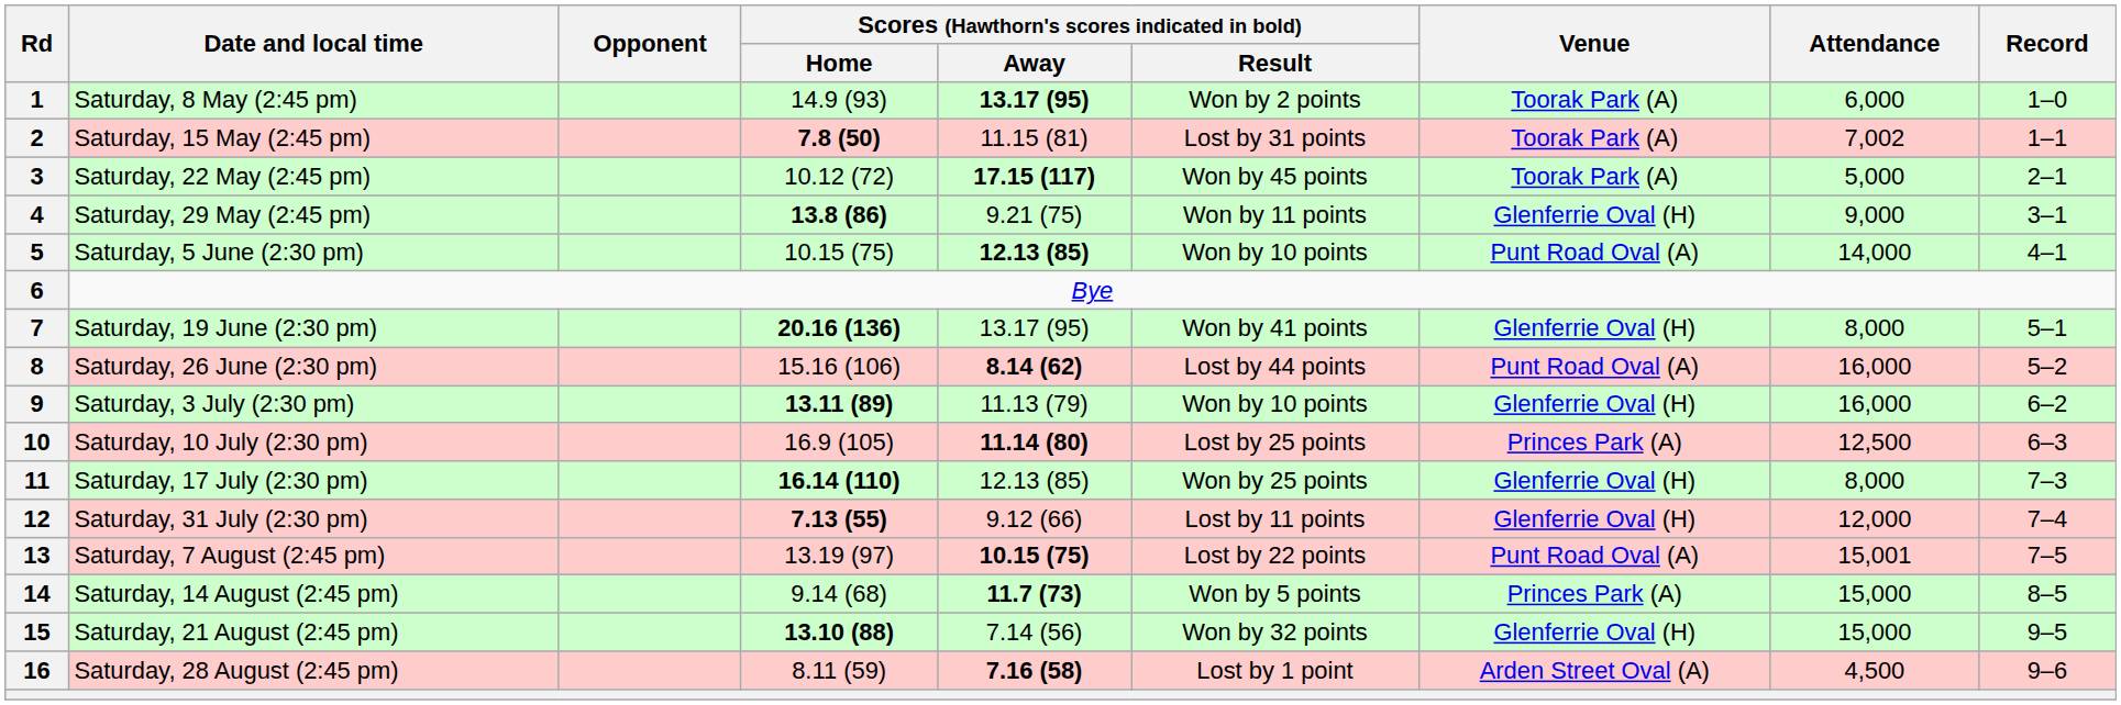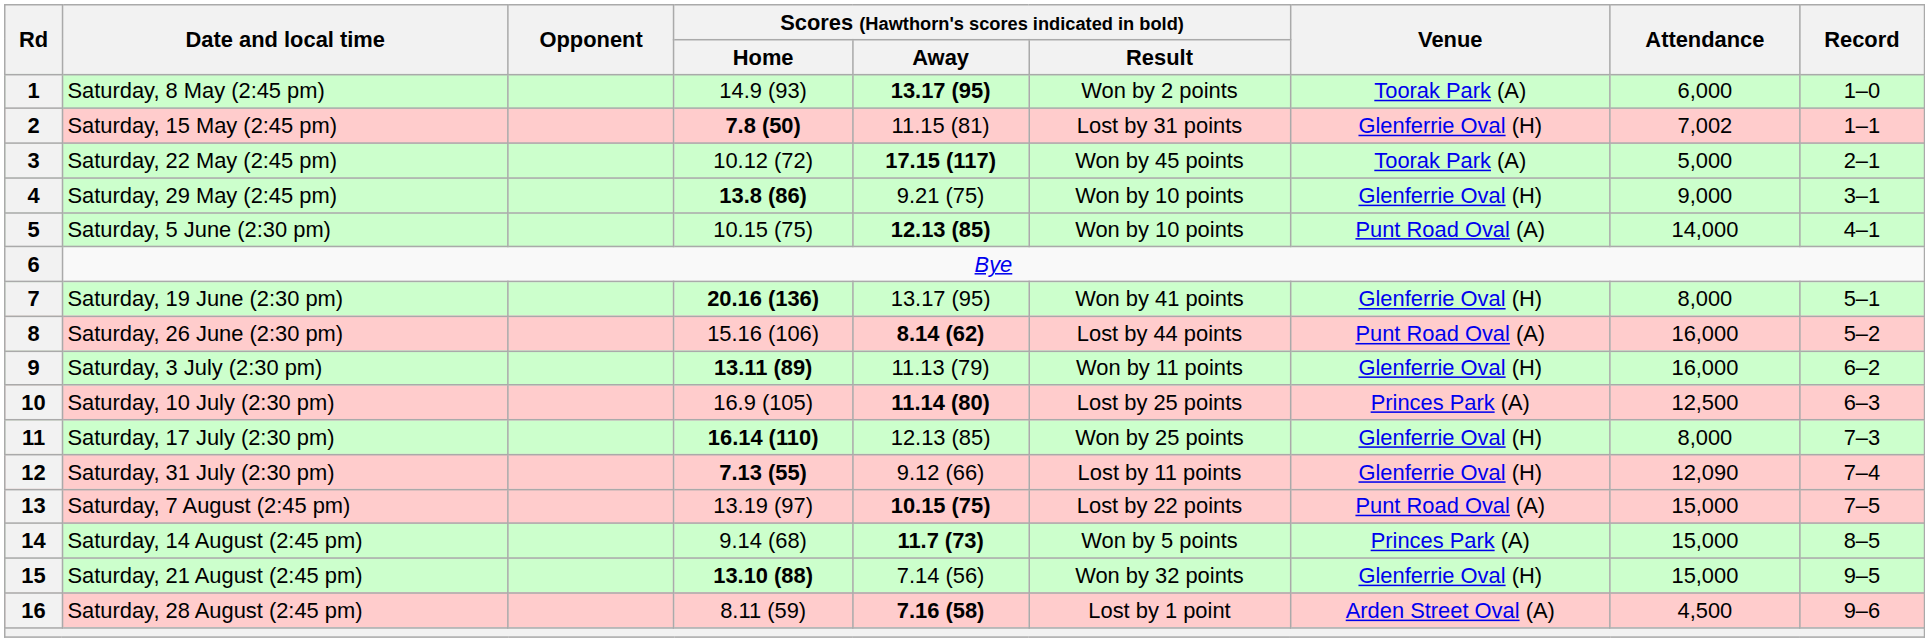2 | Venue: Toorak Park (A) -> Glenferrie Oval (H)
4 | Scores (Hawthorn's scores indicated in bold) / Result: Won by 11 points -> Won by 10 points
9 | Scores (Hawthorn's scores indicated in bold) / Result: Won by 10 points -> Won by 11 points
12 | Attendance: 12,000 -> 12,090
13 | Attendance: 15,001 -> 15,000
